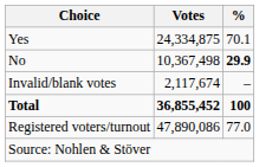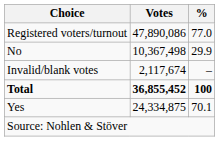rows swapped: Yes <-> Registered voters/turnout
No | %: bold -> normal
